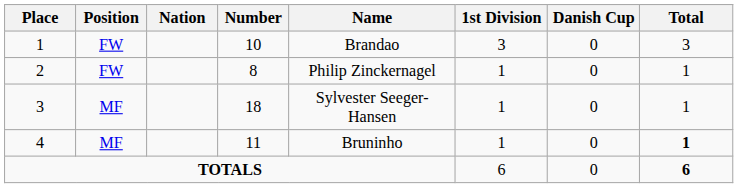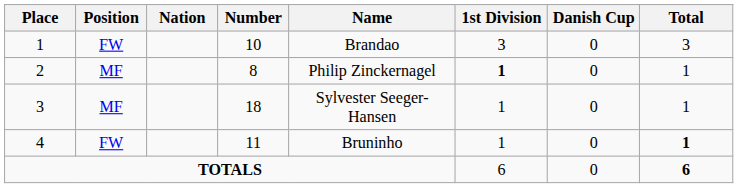2 | Position: FW -> MF
2 | 1st Division: normal -> bold
4 | Position: MF -> FW
